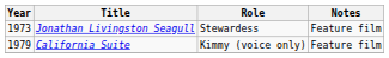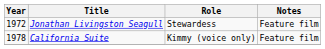Jonathan Livingston Seagull | Year: 1973 -> 1972
California Suite | Year: 1979 -> 1978
